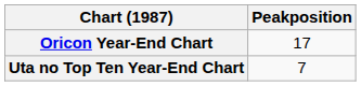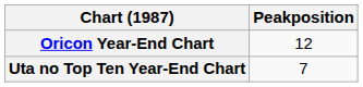Oricon Year-End Chart | Peakposition: 17 -> 12
